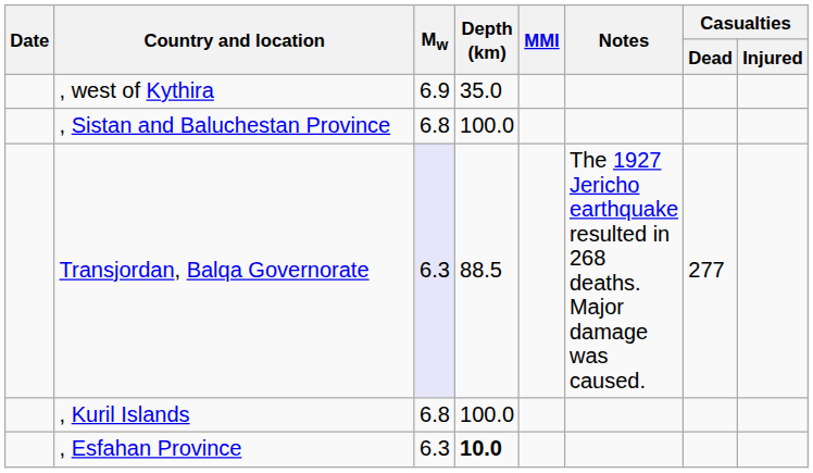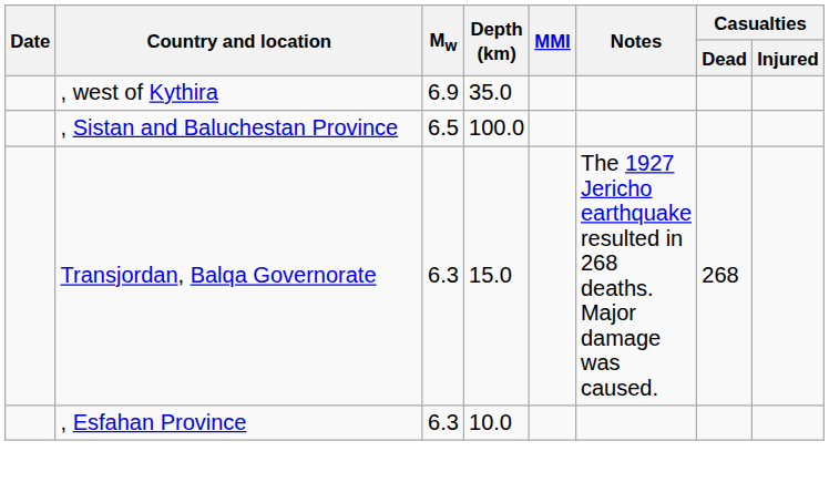, Sistan and Baluchestan Province | Mw: 6.8 -> 6.5
Transjordan, Balqa Governorate | Mw: lavender background -> no background
Transjordan, Balqa Governorate | Depth (km): 88.5 -> 15.0
Transjordan, Balqa Governorate | Casualties / Dead: 277 -> 268
- row: , Kuril Islands | 6.8 | 100.0
, Esfahan Province | Depth (km): bold -> normal
